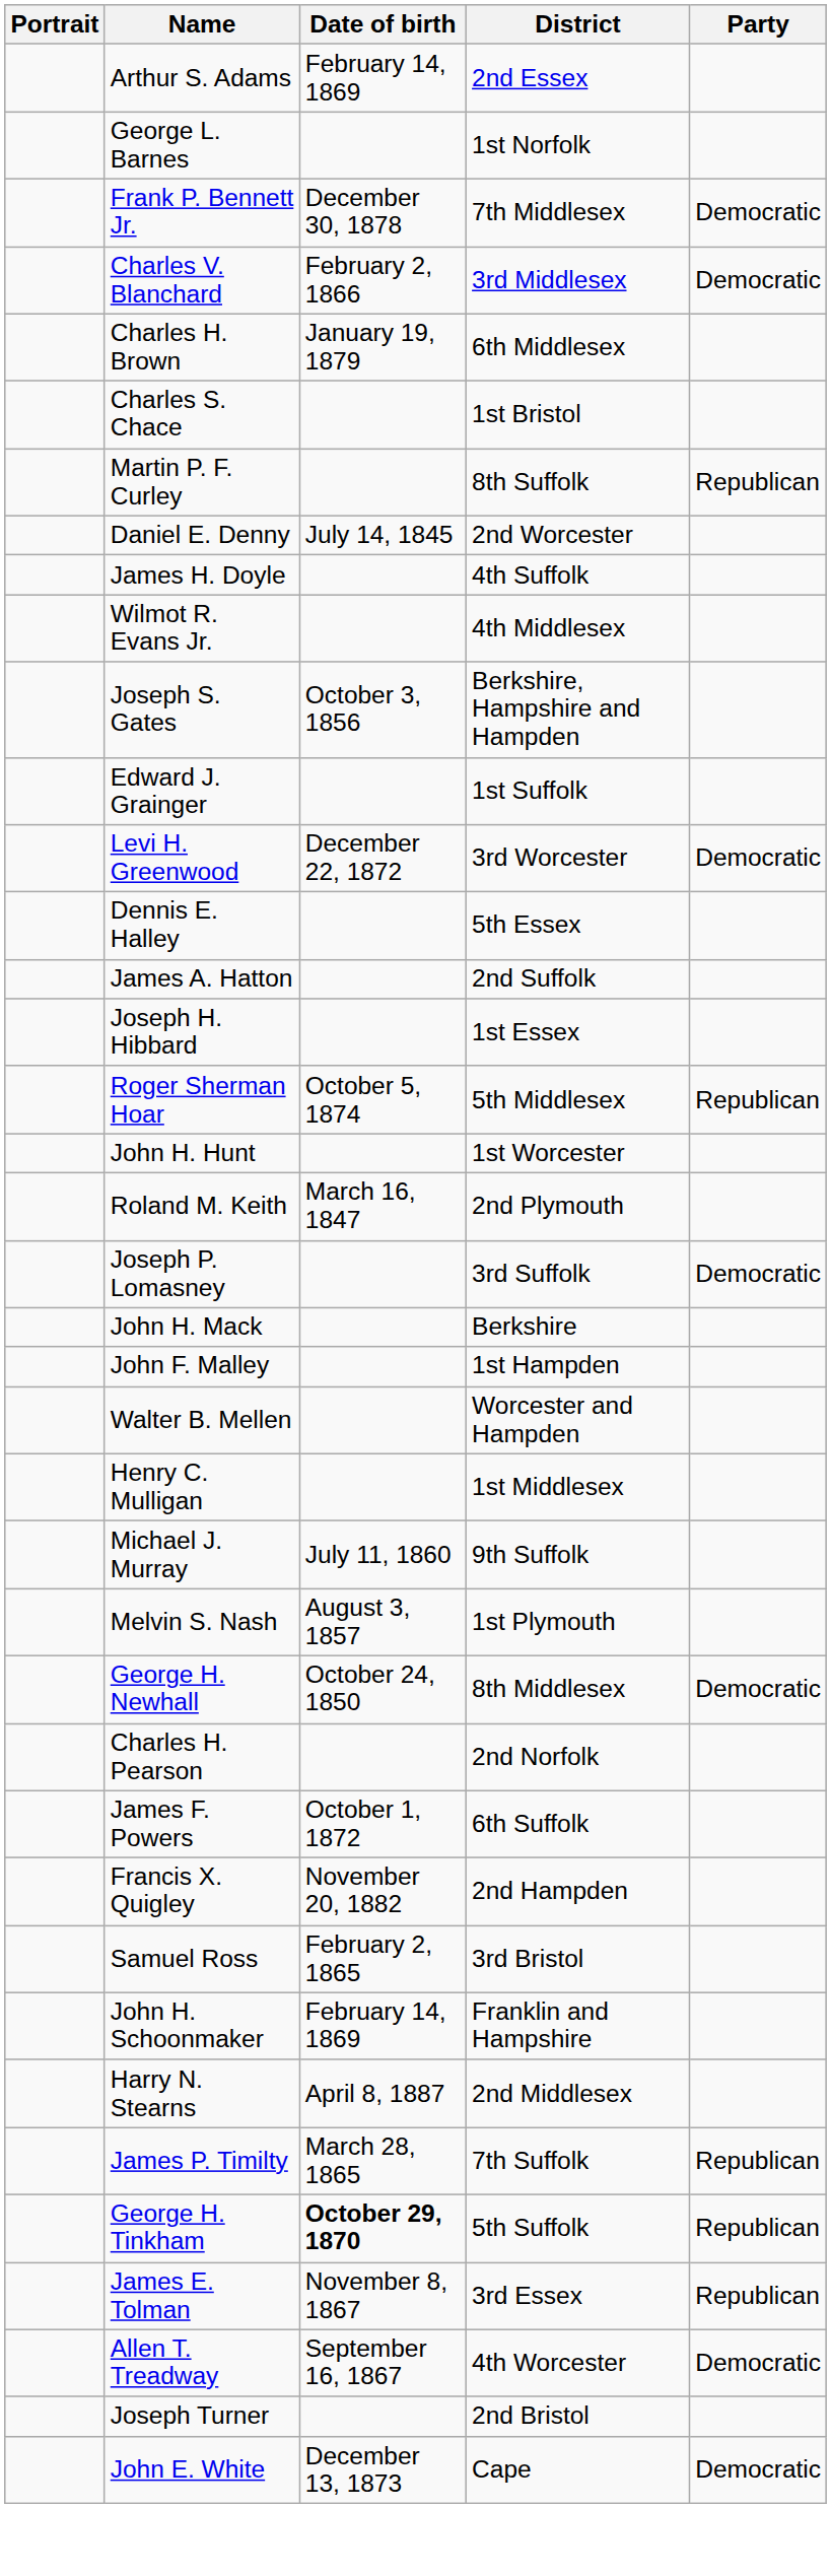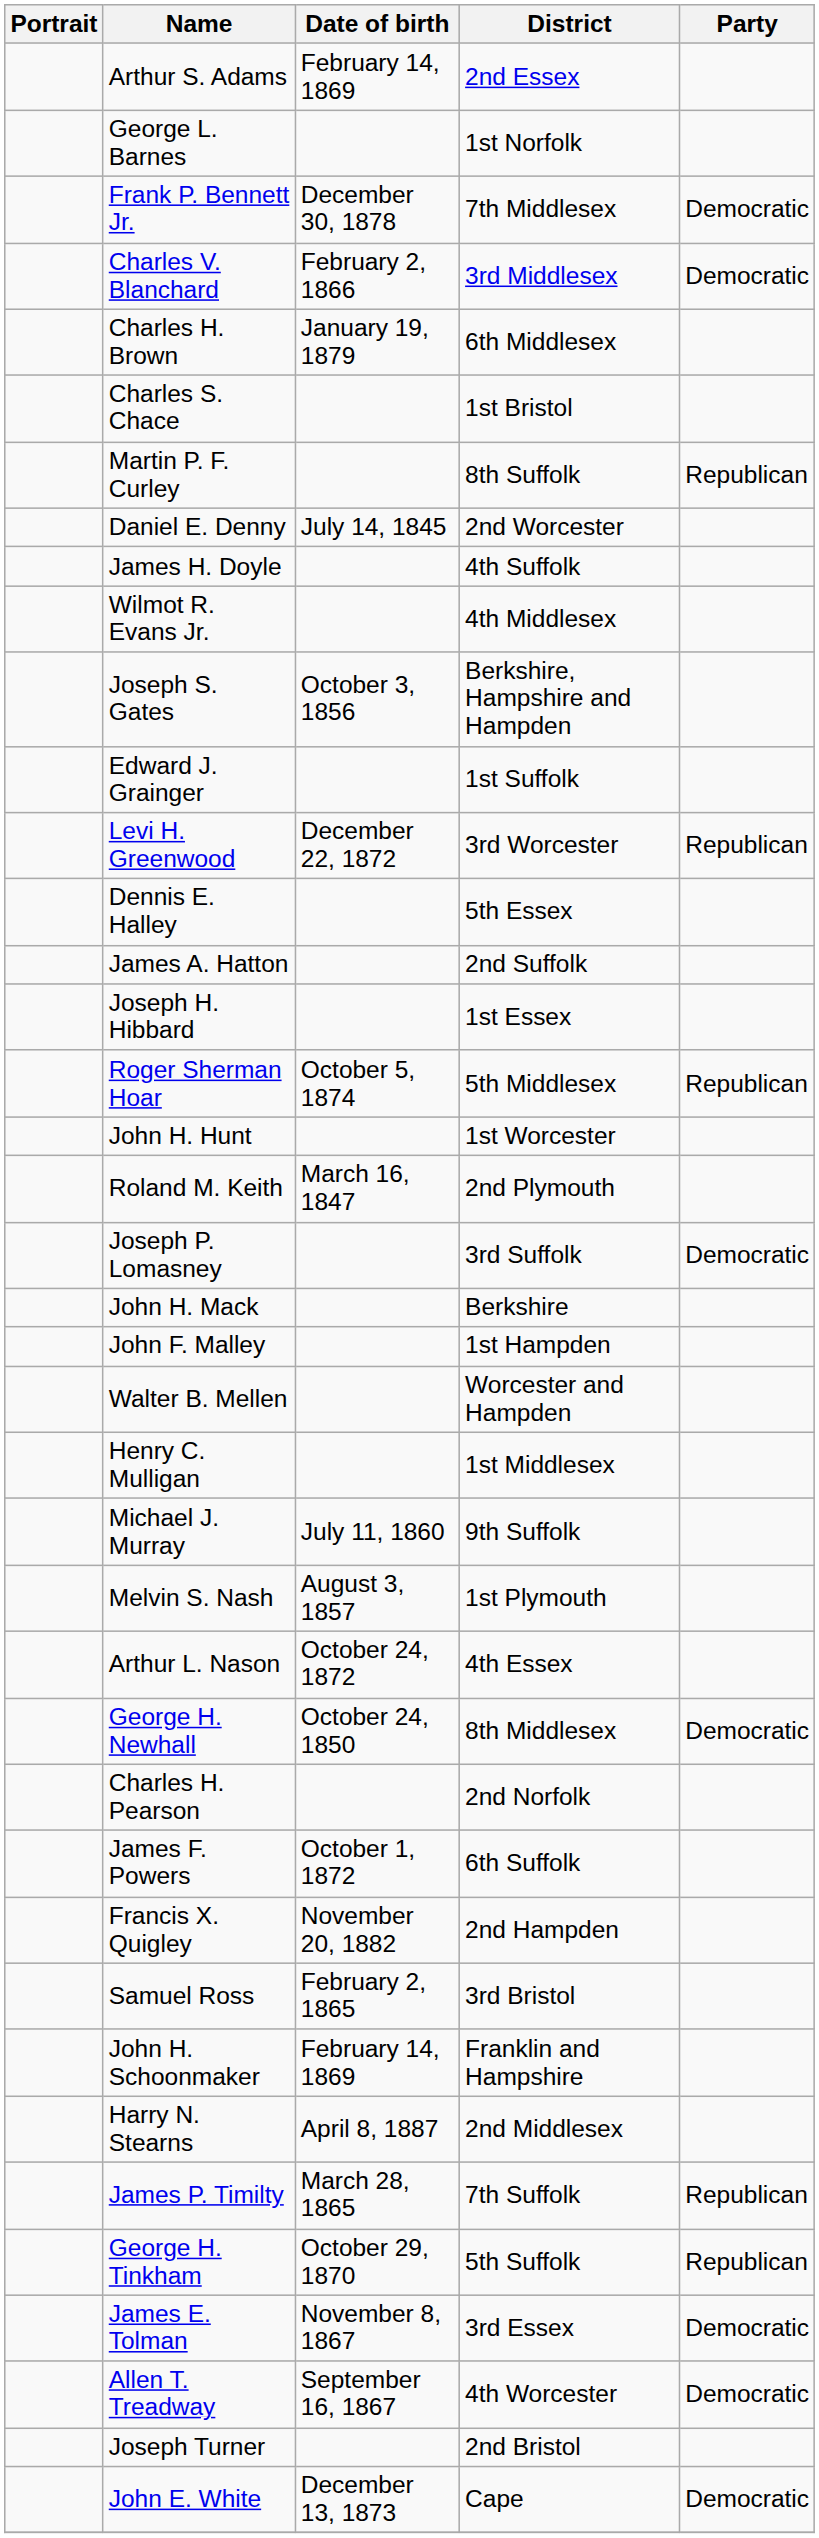Levi H. Greenwood | Party: Democratic -> Republican
+ row: Arthur L. Nason | October 24, 1872 | 4th Essex
George H. Tinkham | Date of birth: bold -> normal
James E. Tolman | Party: Republican -> Democratic
